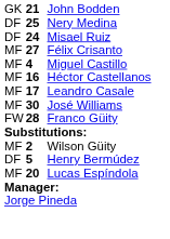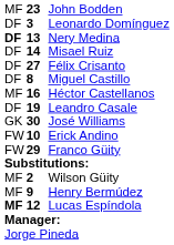John Bodden | column 1: GK -> MF
John Bodden | column 2: 21 -> 23
+ row: DF | 3 | Leonardo Domínguez
Nery Medina | column 1: normal -> bold
Nery Medina | column 2: 25 -> 13
Misael Ruiz | column 2: 24 -> 14
Félix Crisanto | column 1: MF -> DF
Miguel Castillo | column 1: MF -> DF
Miguel Castillo | column 2: 4 -> 8
Leandro Casale | column 1: MF -> DF
Leandro Casale | column 2: 17 -> 19
José Williams | column 1: MF -> GK
+ row: FW | 10 | Erick Andino
Franco Güity | column 2: 28 -> 29
Henry Bermúdez | column 1: DF -> MF
Henry Bermúdez | column 2: 5 -> 9
Lucas Espíndola | column 1: normal -> bold
Lucas Espíndola | column 2: 20 -> 12
